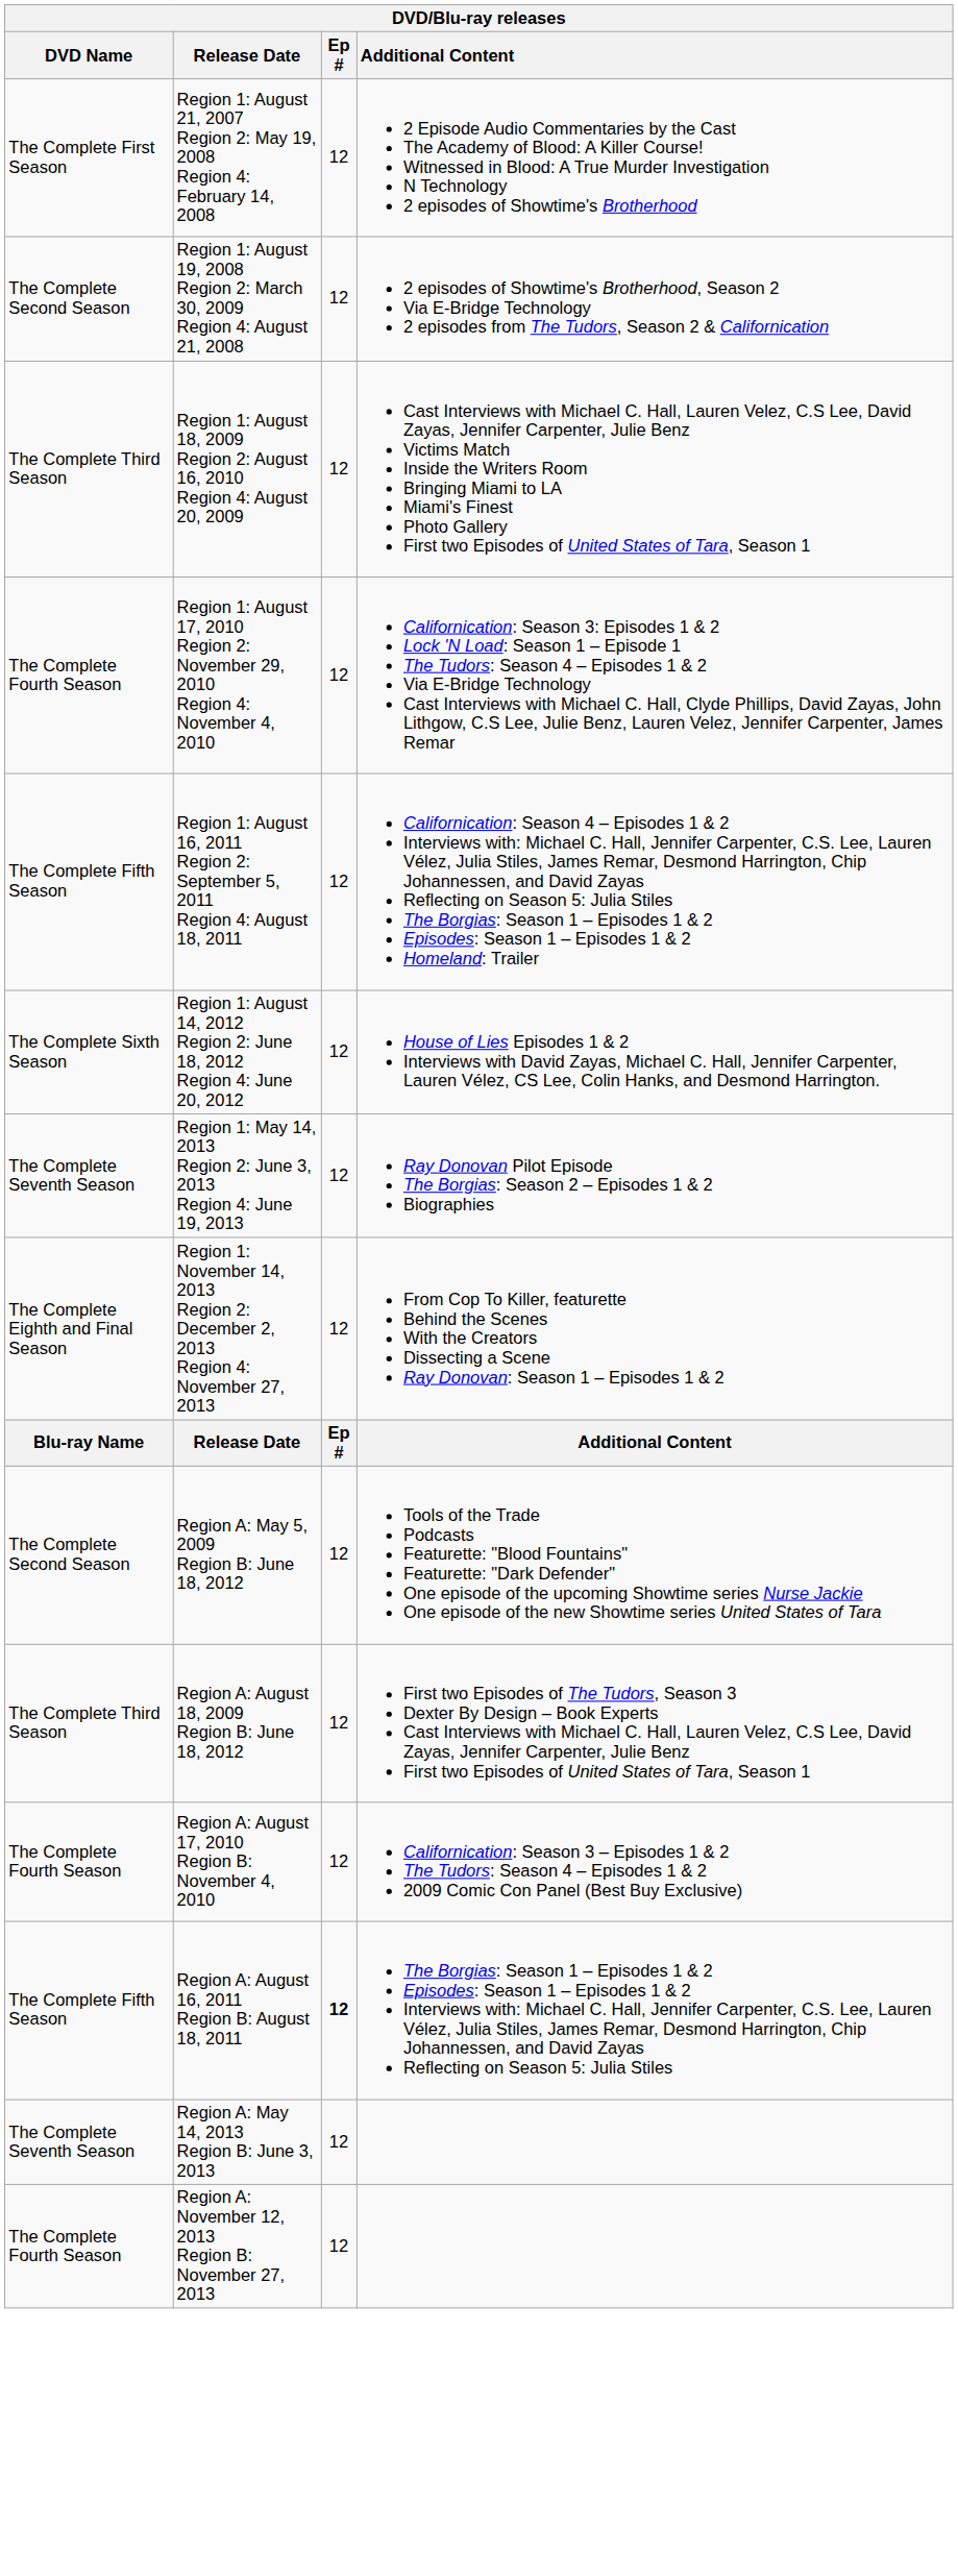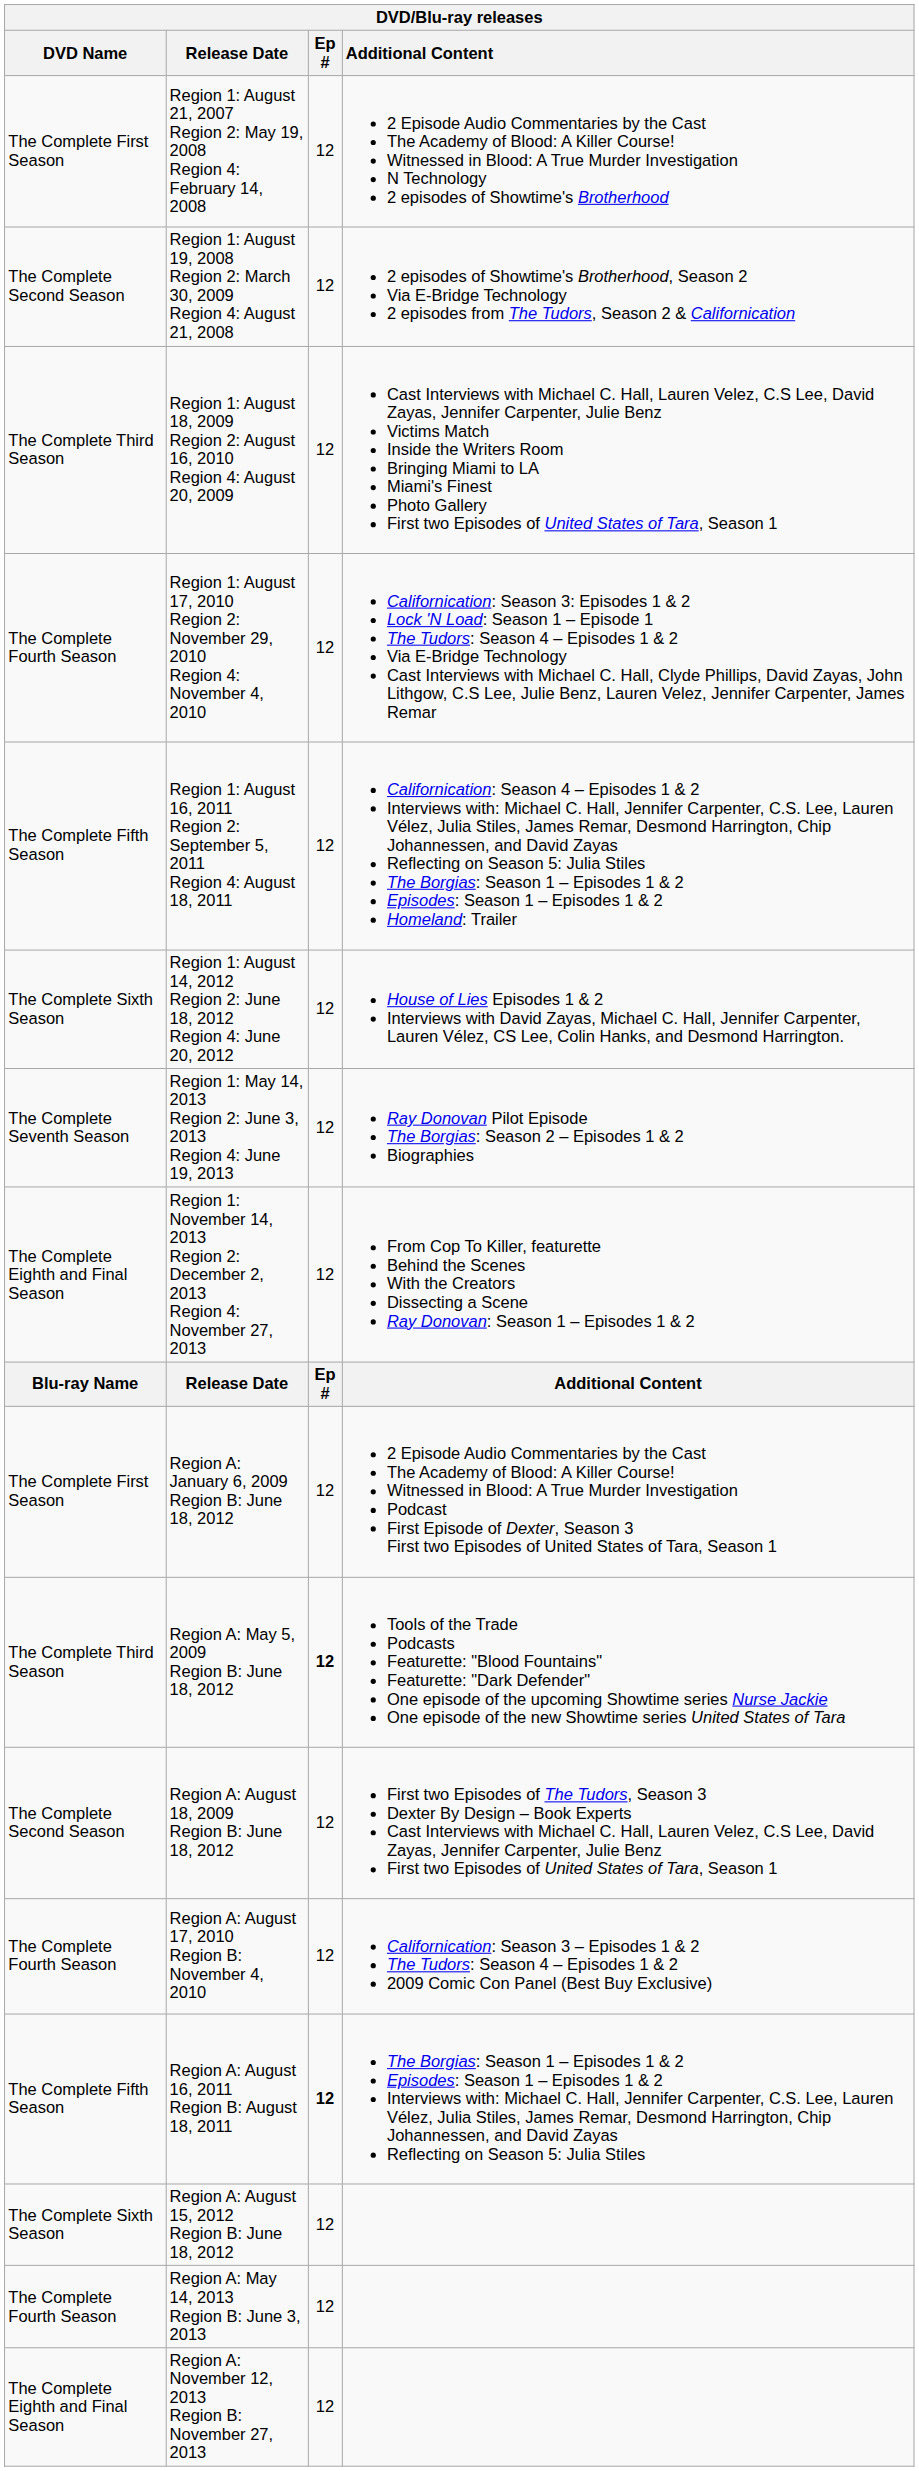+ row: The Complete First Season | Region A: January 6, 2009 Region B: June 18, 2012 | 12 | 2 Episode Audio Commentaries by the Cast The Academy of Blood: A Killer Course! Witnessed in Blood: A True Murder Investigation Podcast First Episode of Dexter, Season 3 First two Episodes of United States of Tara, Season 1
Region A: May 5, 2009 Region B: June 18, 2012 | DVD Name: The Complete Second Season -> The Complete Third Season
Region A: May 5, 2009 Region B: June 18, 2012 | Ep #: normal -> bold
Region A: August 18, 2009 Region B: June 18, 2012 | DVD Name: The Complete Third Season -> The Complete Second Season
+ row: The Complete Sixth Season | Region A: August 15, 2012 Region B: June 18, 2012 | 12
Region A: May 14, 2013 Region B: June 3, 2013 | DVD Name: The Complete Seventh Season -> The Complete Fourth Season
Region A: November 12, 2013 Region B: November 27, 2013 | DVD Name: The Complete Fourth Season -> The Complete Eighth and Final Season
